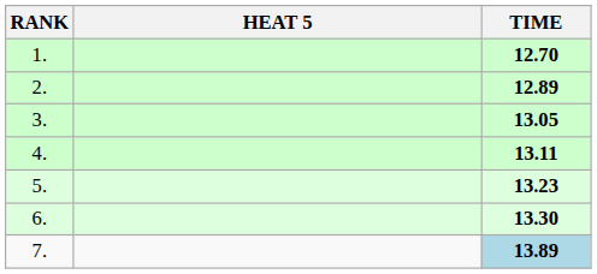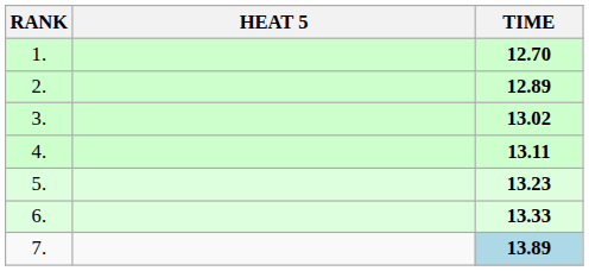3. | TIME: 13.05 -> 13.02
6. | TIME: 13.30 -> 13.33
